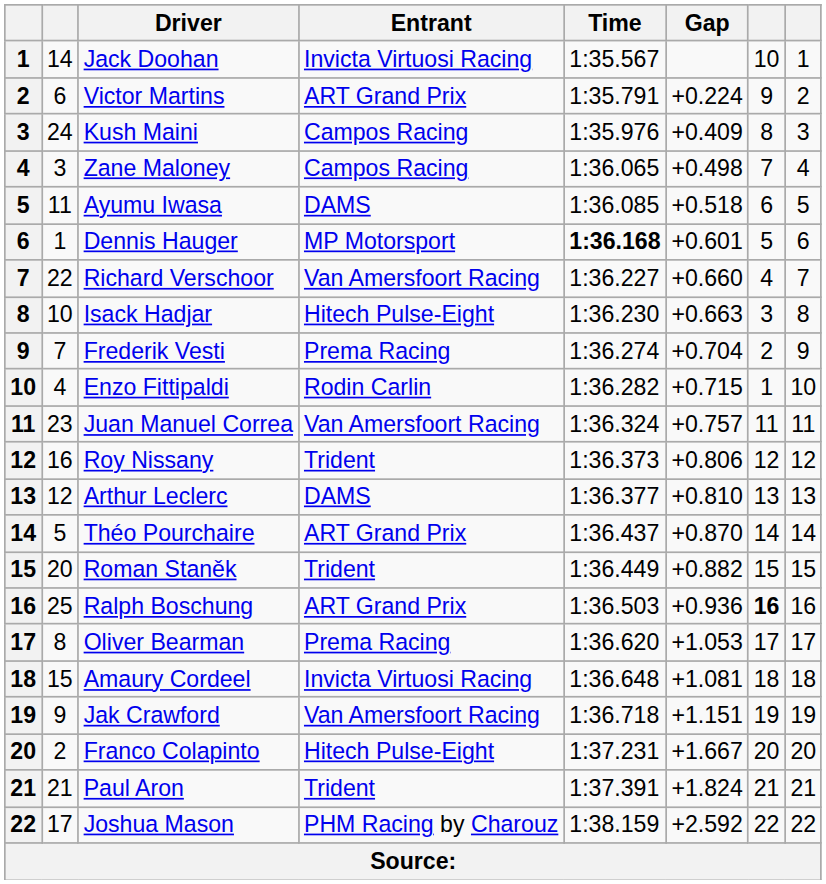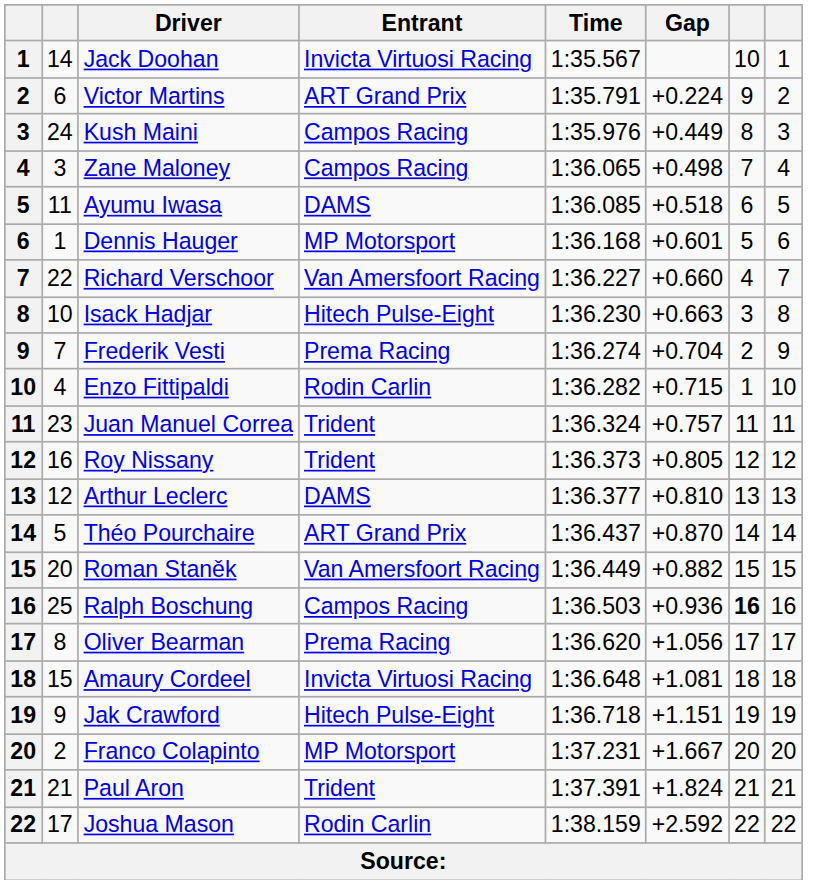Kush Maini | Gap: +0.409 -> +0.449
Dennis Hauger | Time: bold -> normal
Juan Manuel Correa | Entrant: Van Amersfoort Racing -> Trident
Roy Nissany | Gap: +0.806 -> +0.805
Roman Staněk | Entrant: Trident -> Van Amersfoort Racing
Ralph Boschung | Entrant: ART Grand Prix -> Campos Racing
Oliver Bearman | Gap: +1.053 -> +1.056
Jak Crawford | Entrant: Van Amersfoort Racing -> Hitech Pulse-Eight
Franco Colapinto | Entrant: Hitech Pulse-Eight -> MP Motorsport
Joshua Mason | Entrant: PHM Racing by Charouz -> Rodin Carlin
